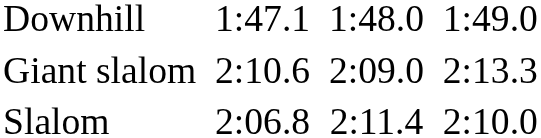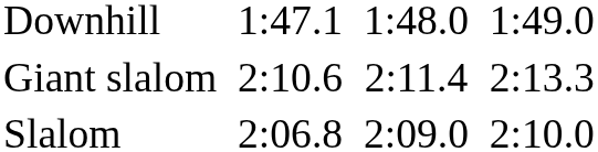Giant slalom | column 5: 2:09.0 -> 2:11.4
Slalom | column 5: 2:11.4 -> 2:09.0
